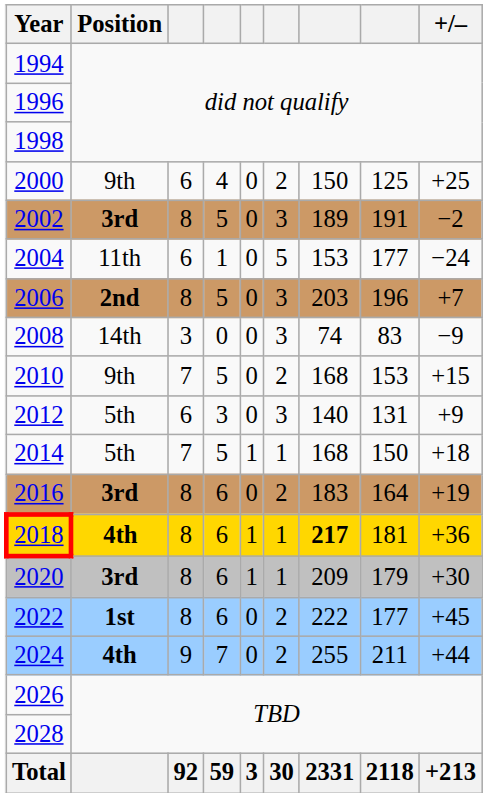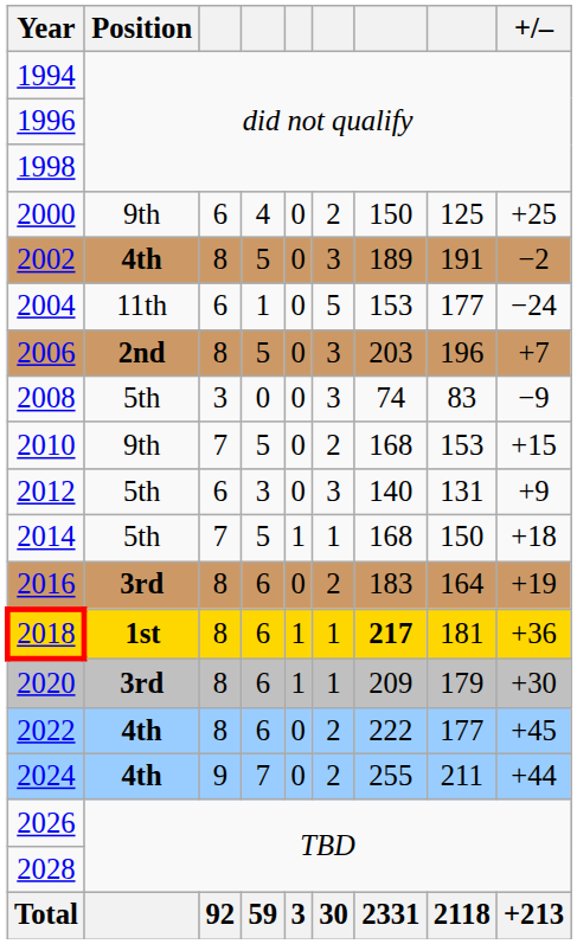2002 | Position: 3rd -> 4th
2008 | Position: 14th -> 5th
2018 | Position: 4th -> 1st
2022 | Position: 1st -> 4th
